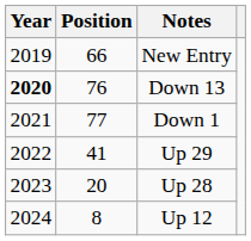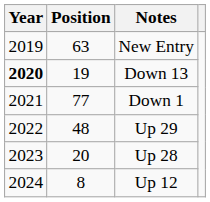New Entry | Position: 66 -> 63
Down 13 | Position: 76 -> 19
Up 29 | Position: 41 -> 48
